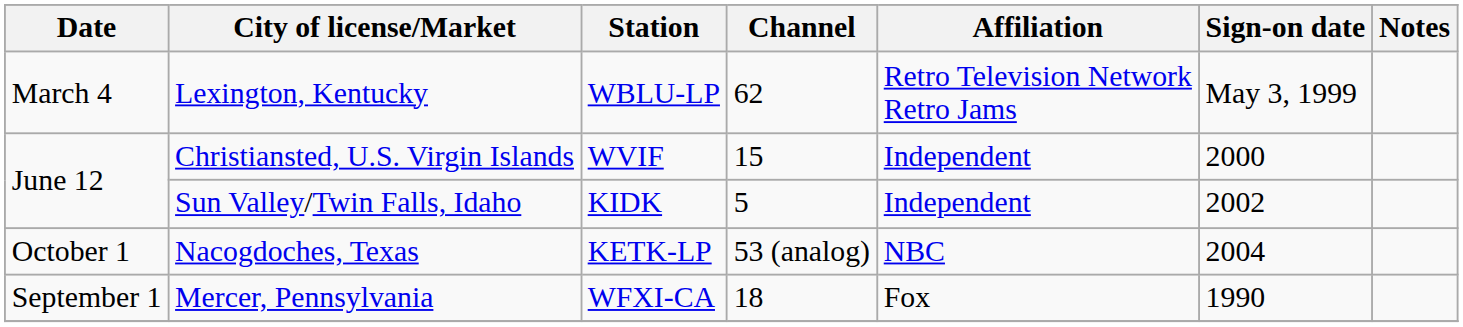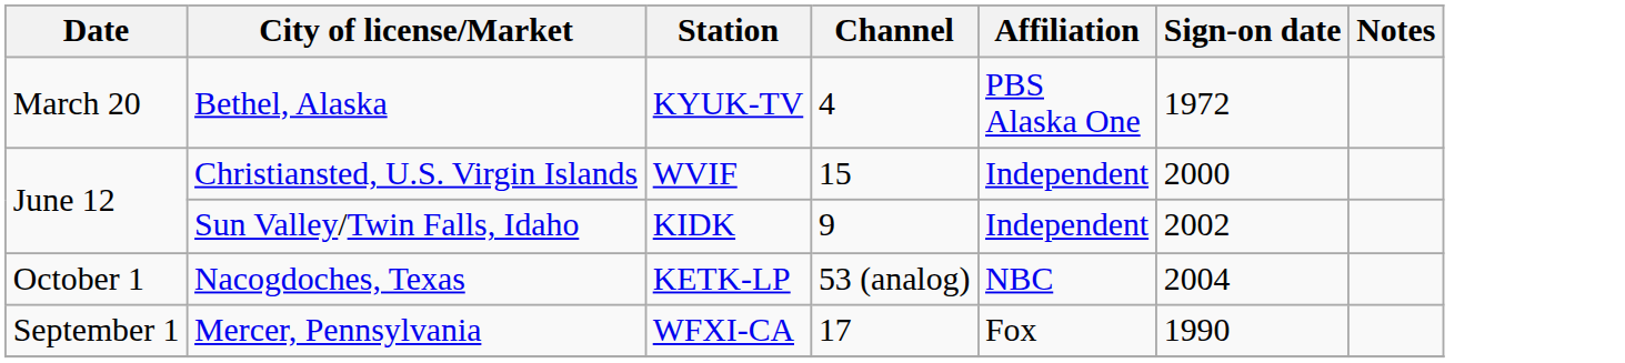- row: March 4 | Lexington, Kentucky | WBLU-LP | 62 | Retro Television Network Retro Jams | May 3, 1999
+ row: March 20 | Bethel, Alaska | KYUK-TV | 4 | PBS Alaska One | 1972
Sun Valley/Twin Falls, Idaho | Channel: 5 -> 9
Mercer, Pennsylvania | Channel: 18 -> 17
